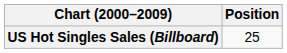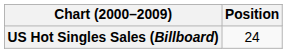US Hot Singles Sales (Billboard) | Position: 25 -> 24
